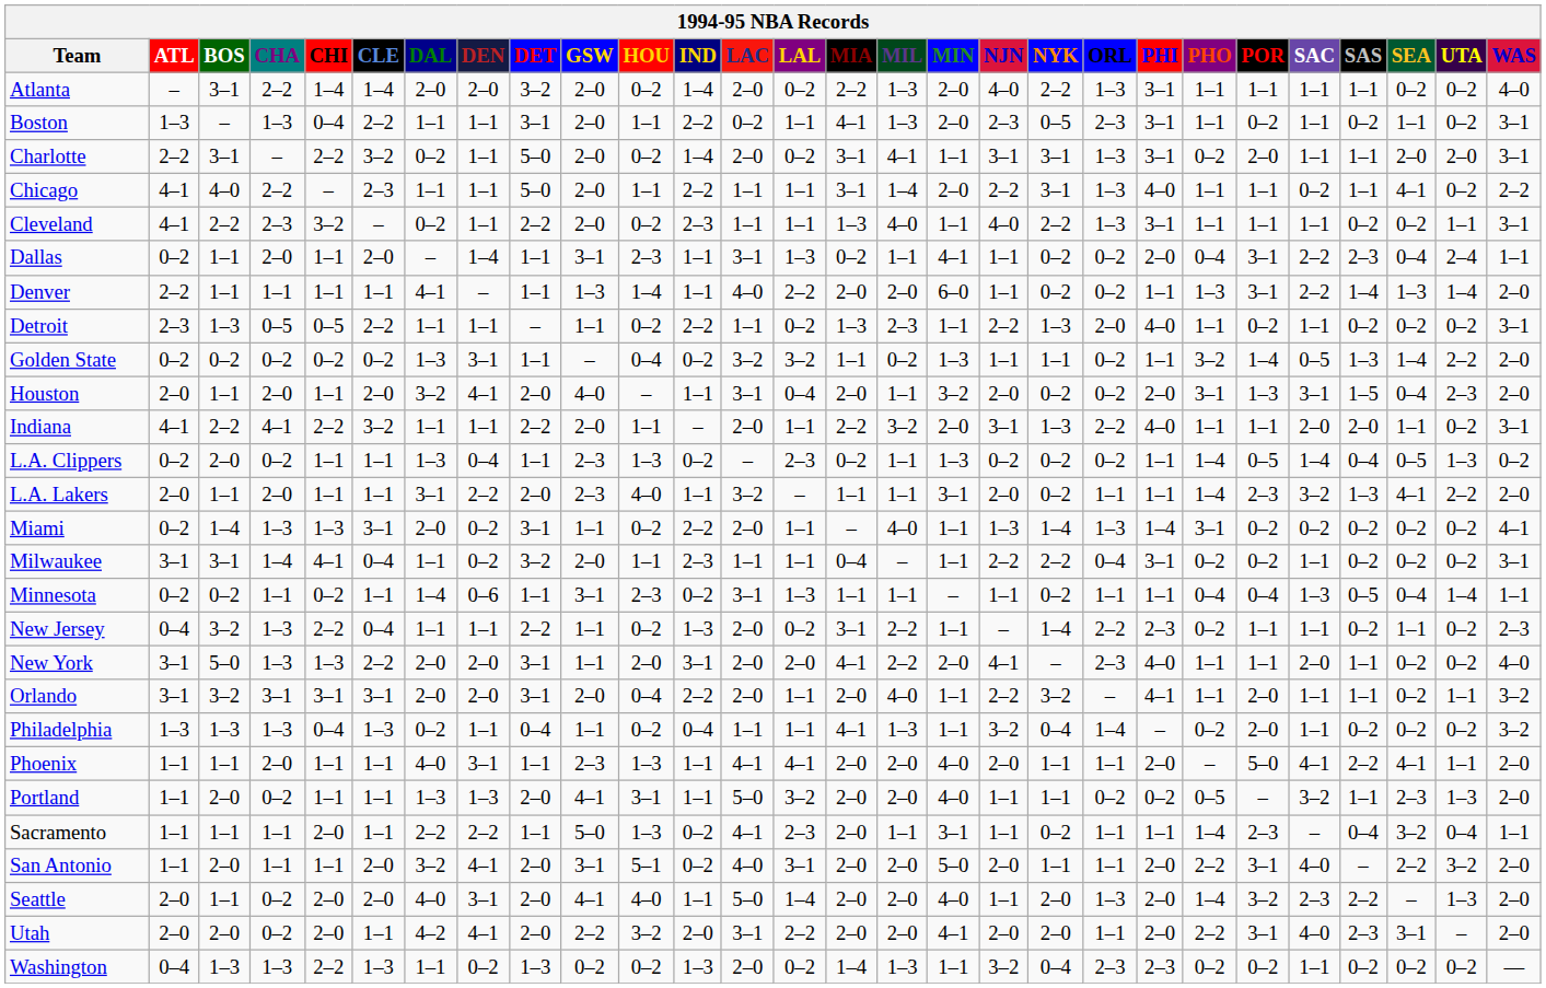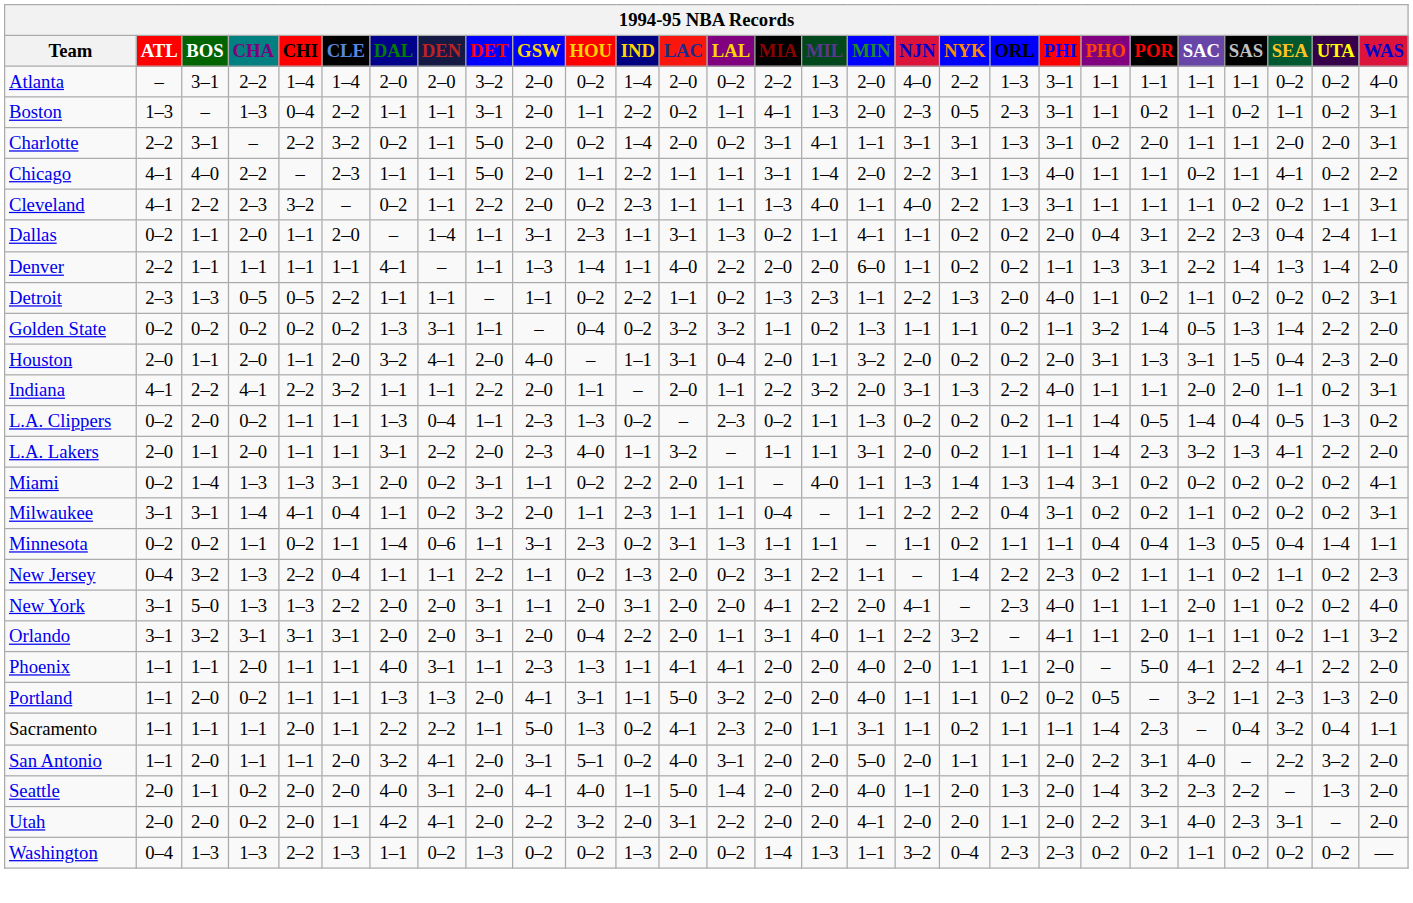Orlando | MIA: 2–0 -> 3–1
- row: Philadelphia | 1–3 | 1–3 | 1–3 | 0–4 | 1–3 | 0–2 | 1–1 | 0–4 | 1–1 | 0–2 | 0–4 | 1–1 | 1–1 | 4–1 | 1–3 | 1–1 | 3–2 | 0–4 | 1–4 | – | 0–2 | 2–0 | 1–1 | 0–2 | 0–2 | 0–2 | 3–2
Phoenix | UTA: 1–1 -> 2–2
